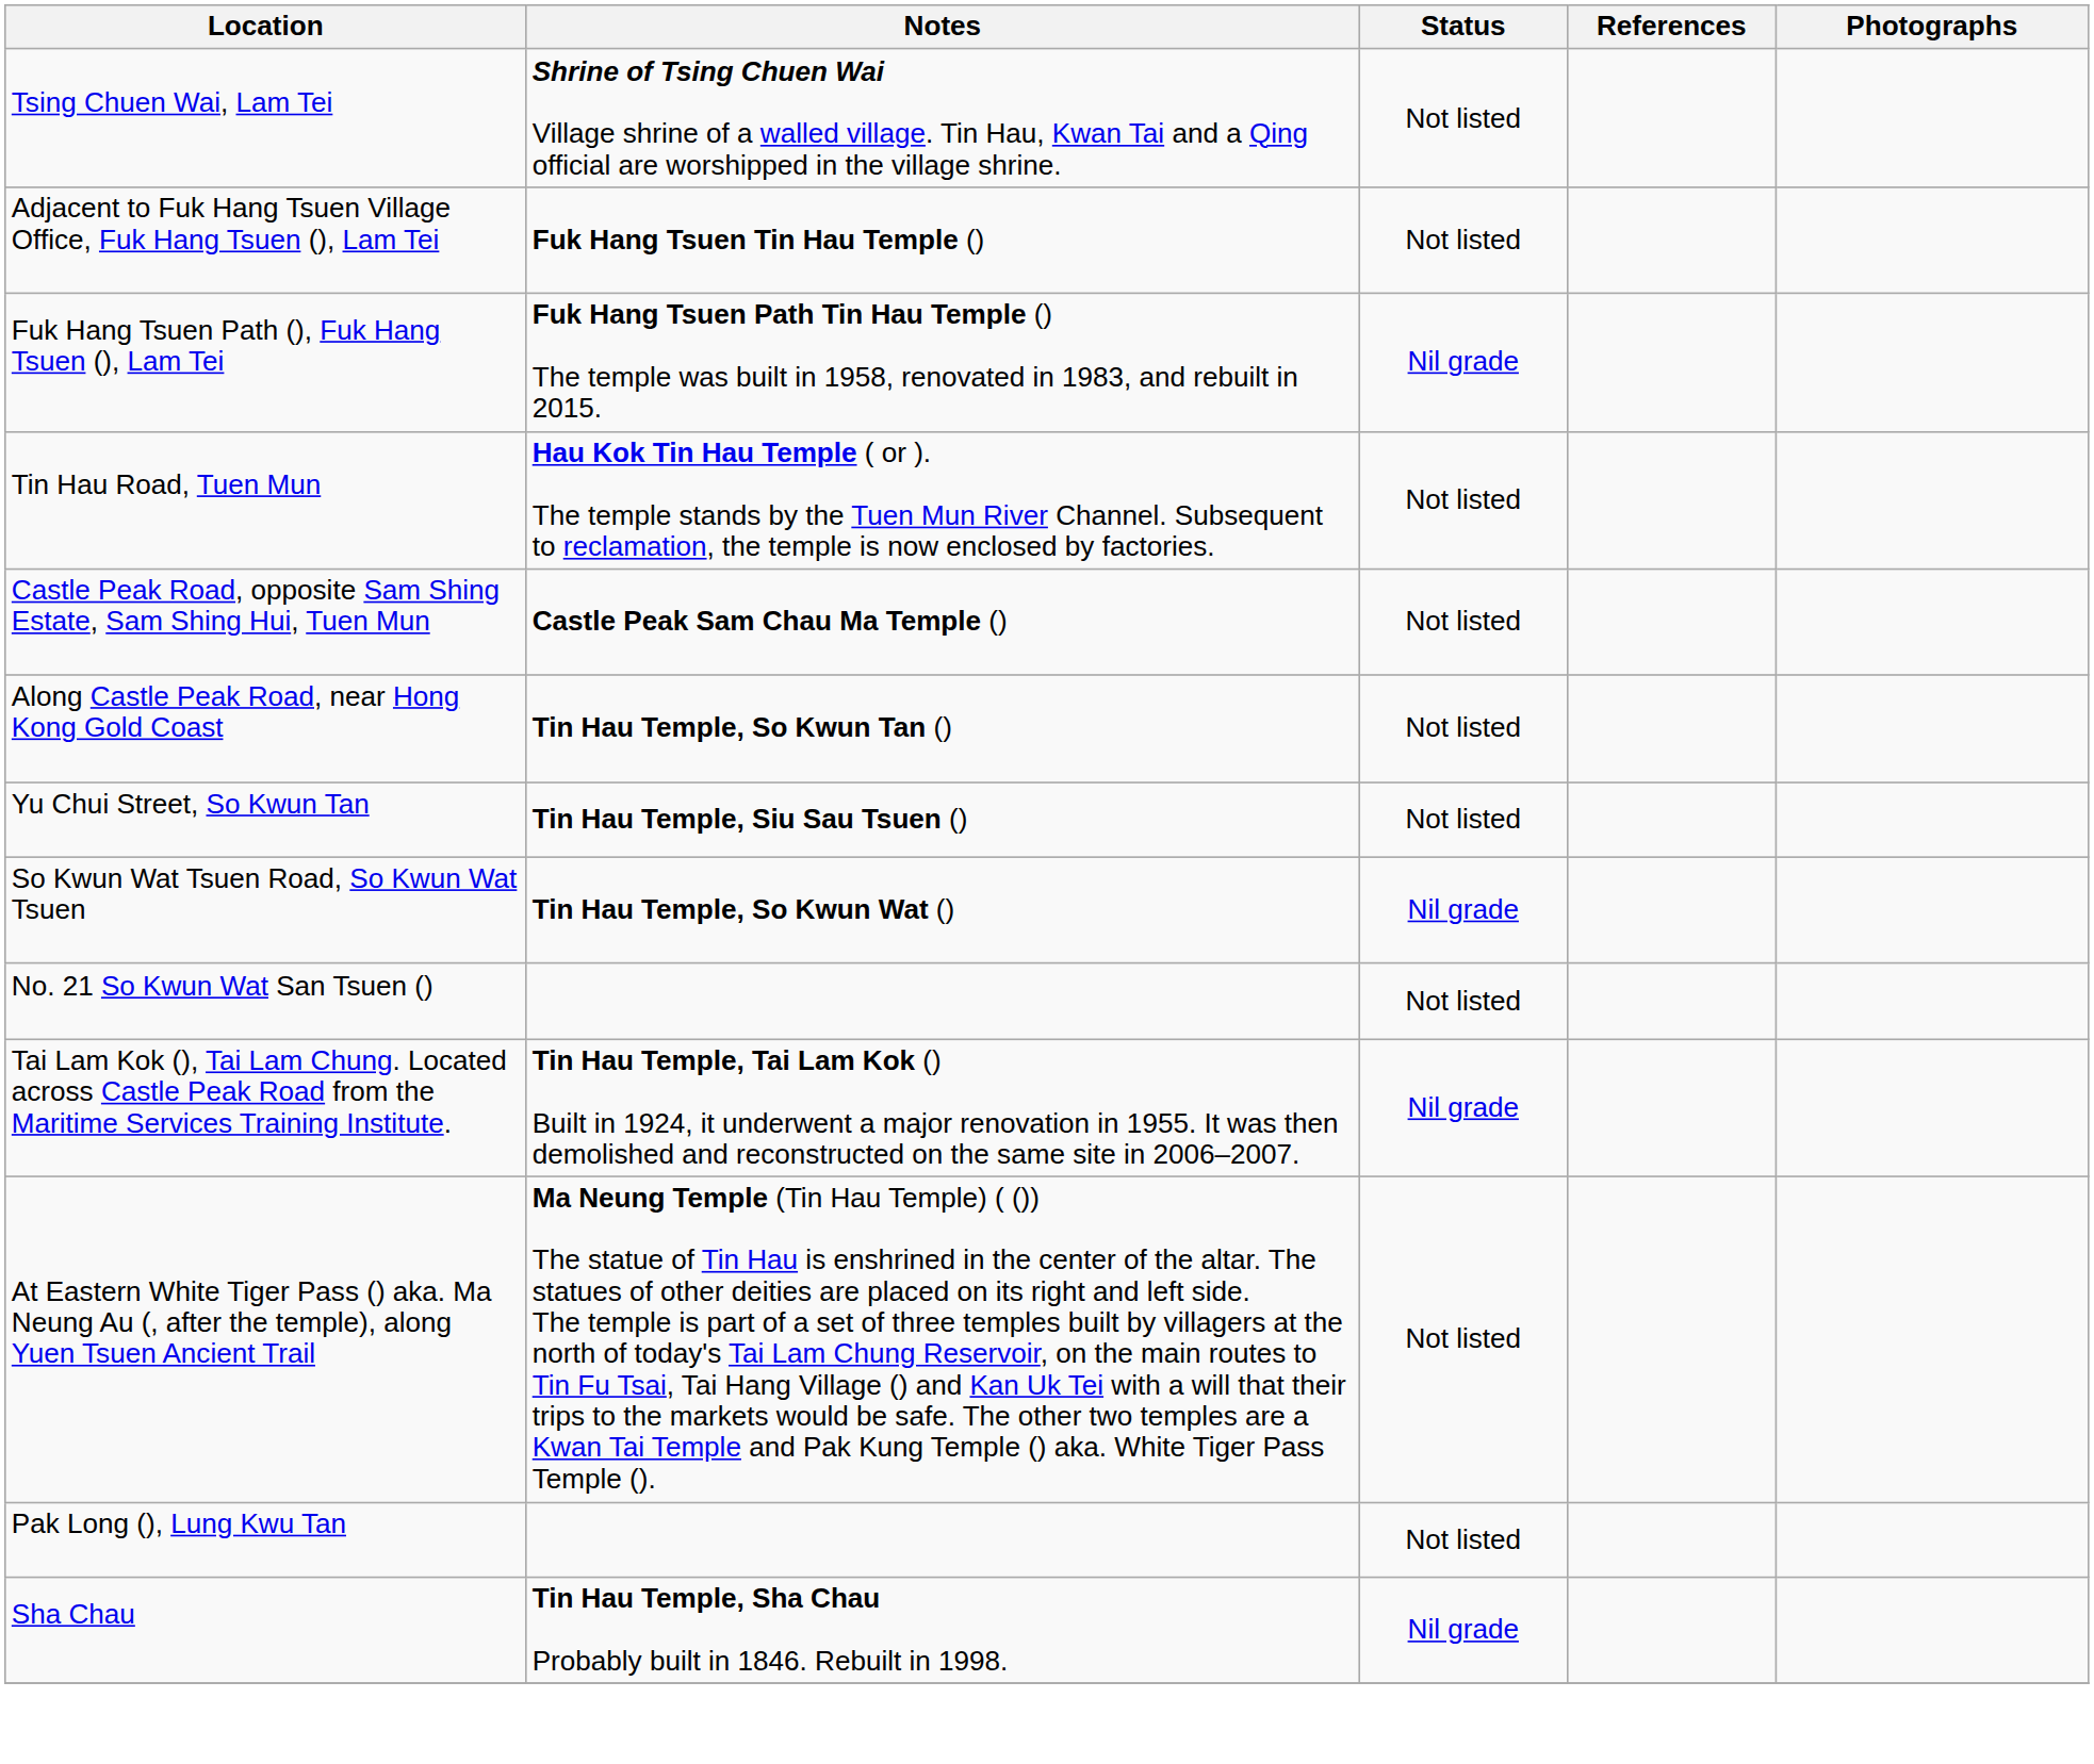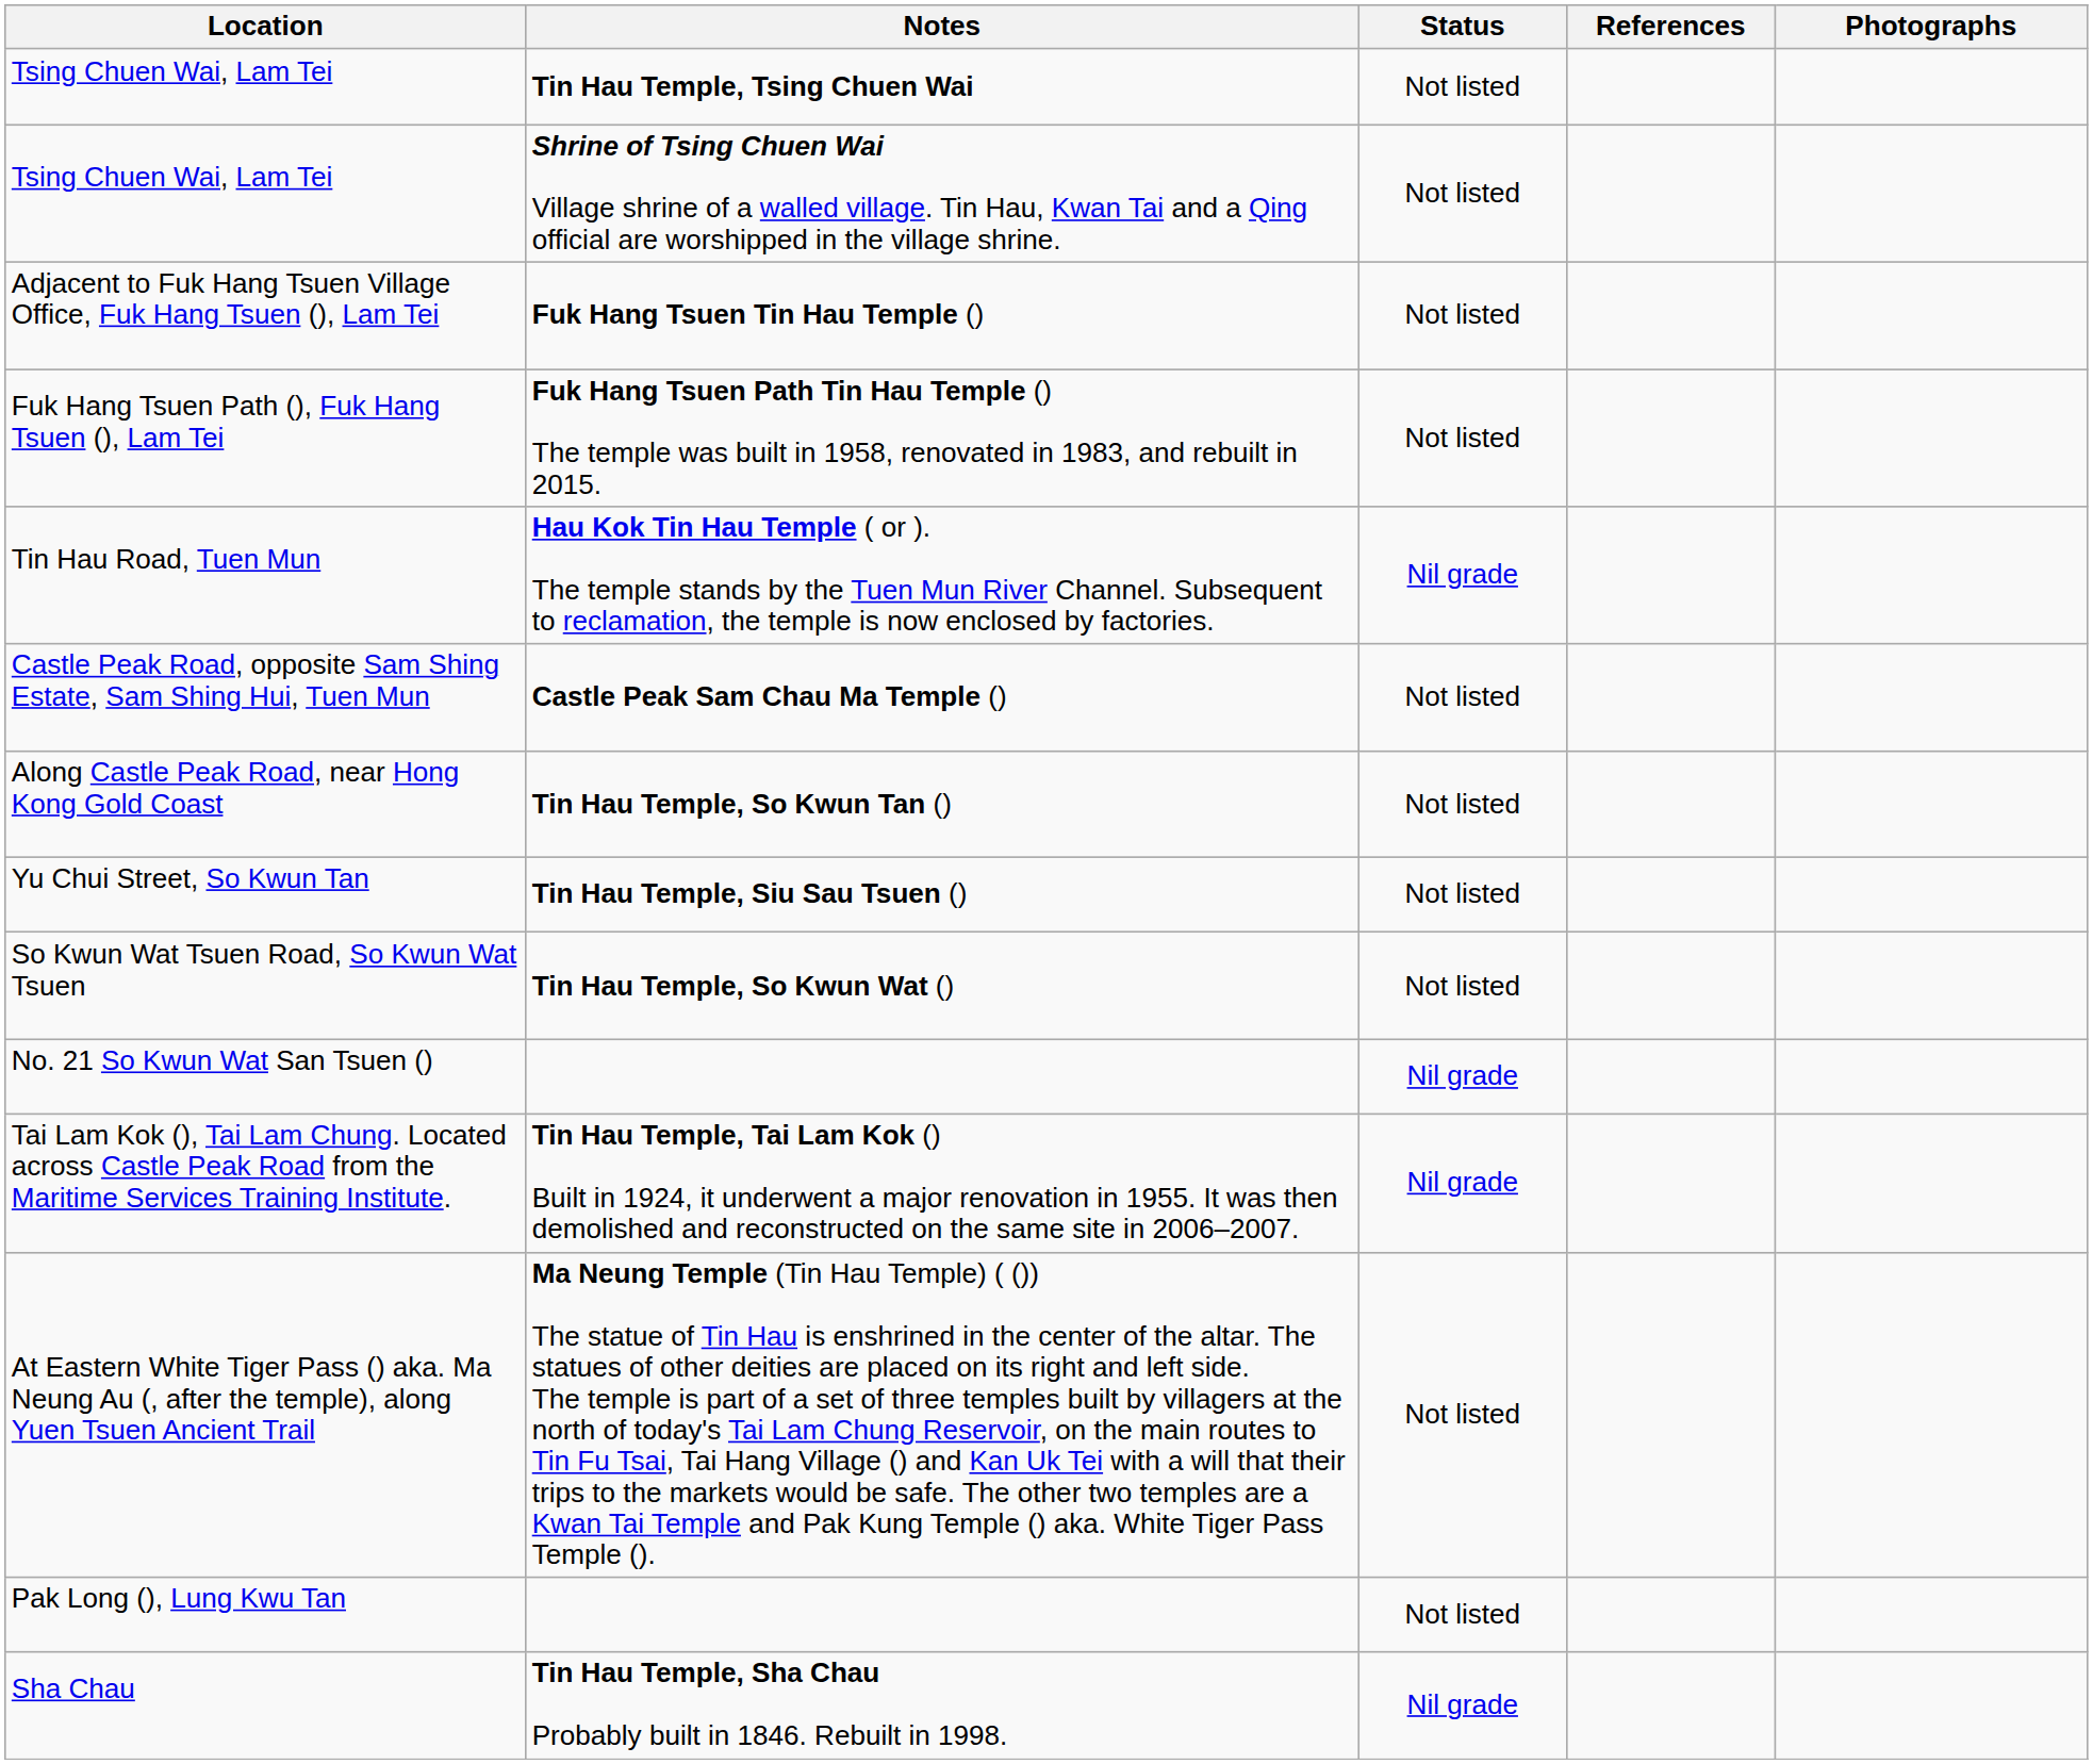+ row: Tsing Chuen Wai, Lam Tei | Tin Hau Temple, Tsing Chuen Wai | Not listed
Fuk Hang Tsuen Path (), Fuk Hang Tsuen (), Lam Tei | Status: Nil grade -> Not listed
Tin Hau Road, Tuen Mun | Status: Not listed -> Nil grade
So Kwun Wat Tsuen Road, So Kwun Wat Tsuen | Status: Nil grade -> Not listed
No. 21 So Kwun Wat San Tsuen () | Status: Not listed -> Nil grade
